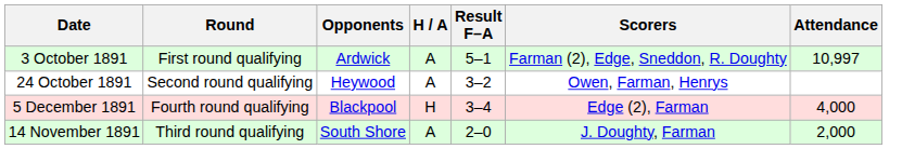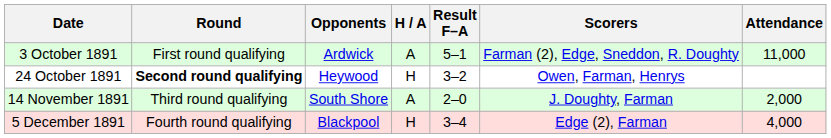3 October 1891 | Attendance: 10,997 -> 11,000
24 October 1891 | Round: normal -> bold
24 October 1891 | H / A: A -> H
rows swapped: 14 November 1891 <-> 5 December 1891
